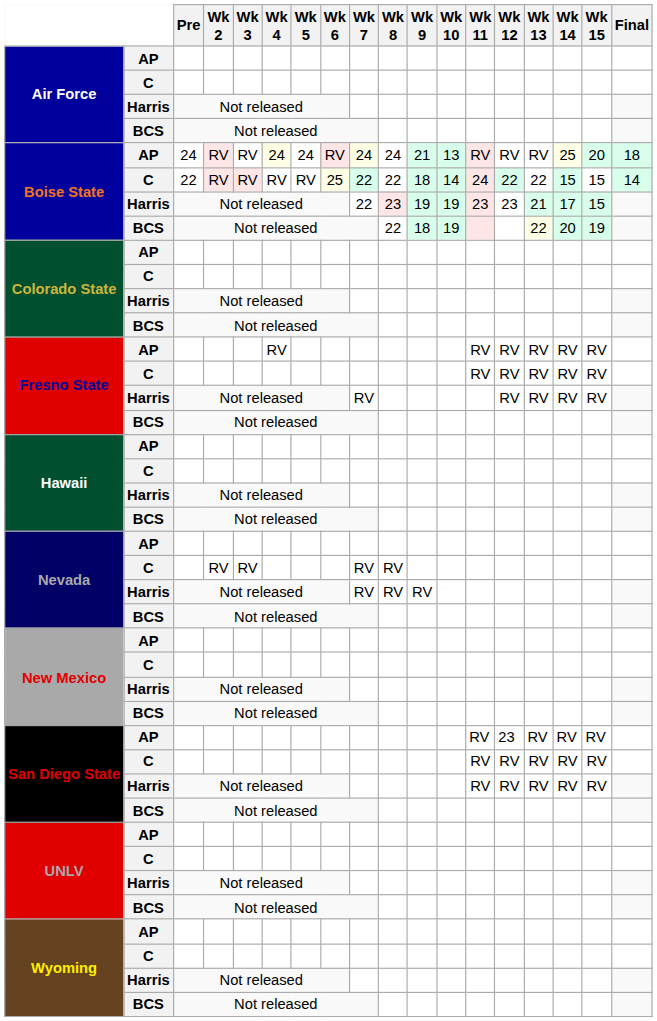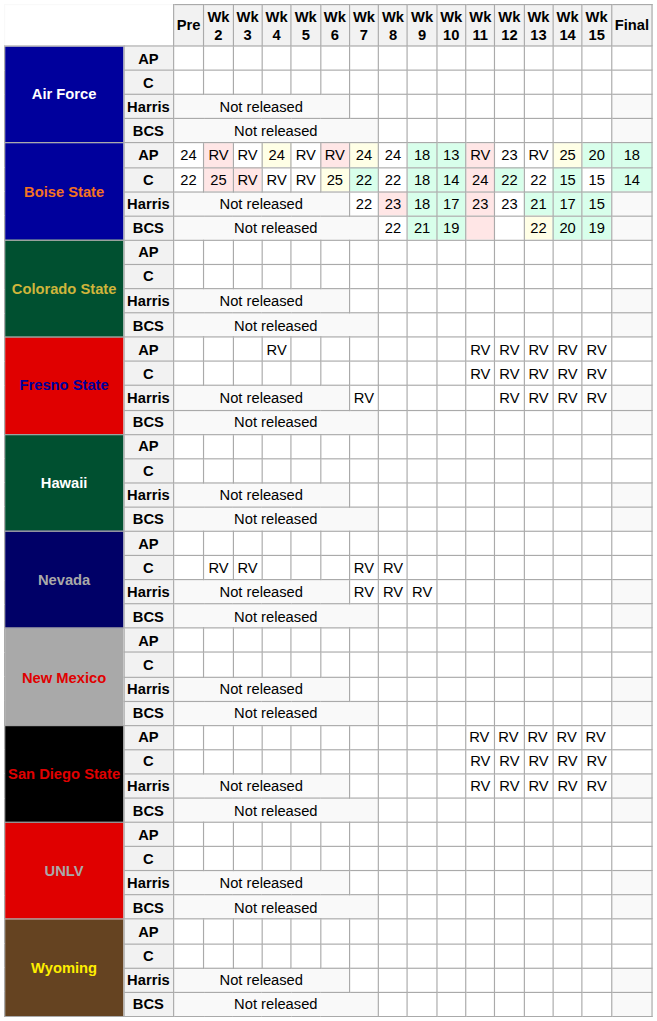Boise State / AP | Wk 5: 24 -> RV
Boise State / AP | Wk 9: 21 -> 18
Boise State / AP | Wk 12: RV -> 23
Boise State / C | Wk 2: RV -> 25
Boise State / Harris | Wk 9: 19 -> 18
Boise State / Harris | Wk 10: 19 -> 17
Boise State / BCS | Wk 9: 18 -> 21
San Diego State / AP | Wk 12: 23 -> RV
